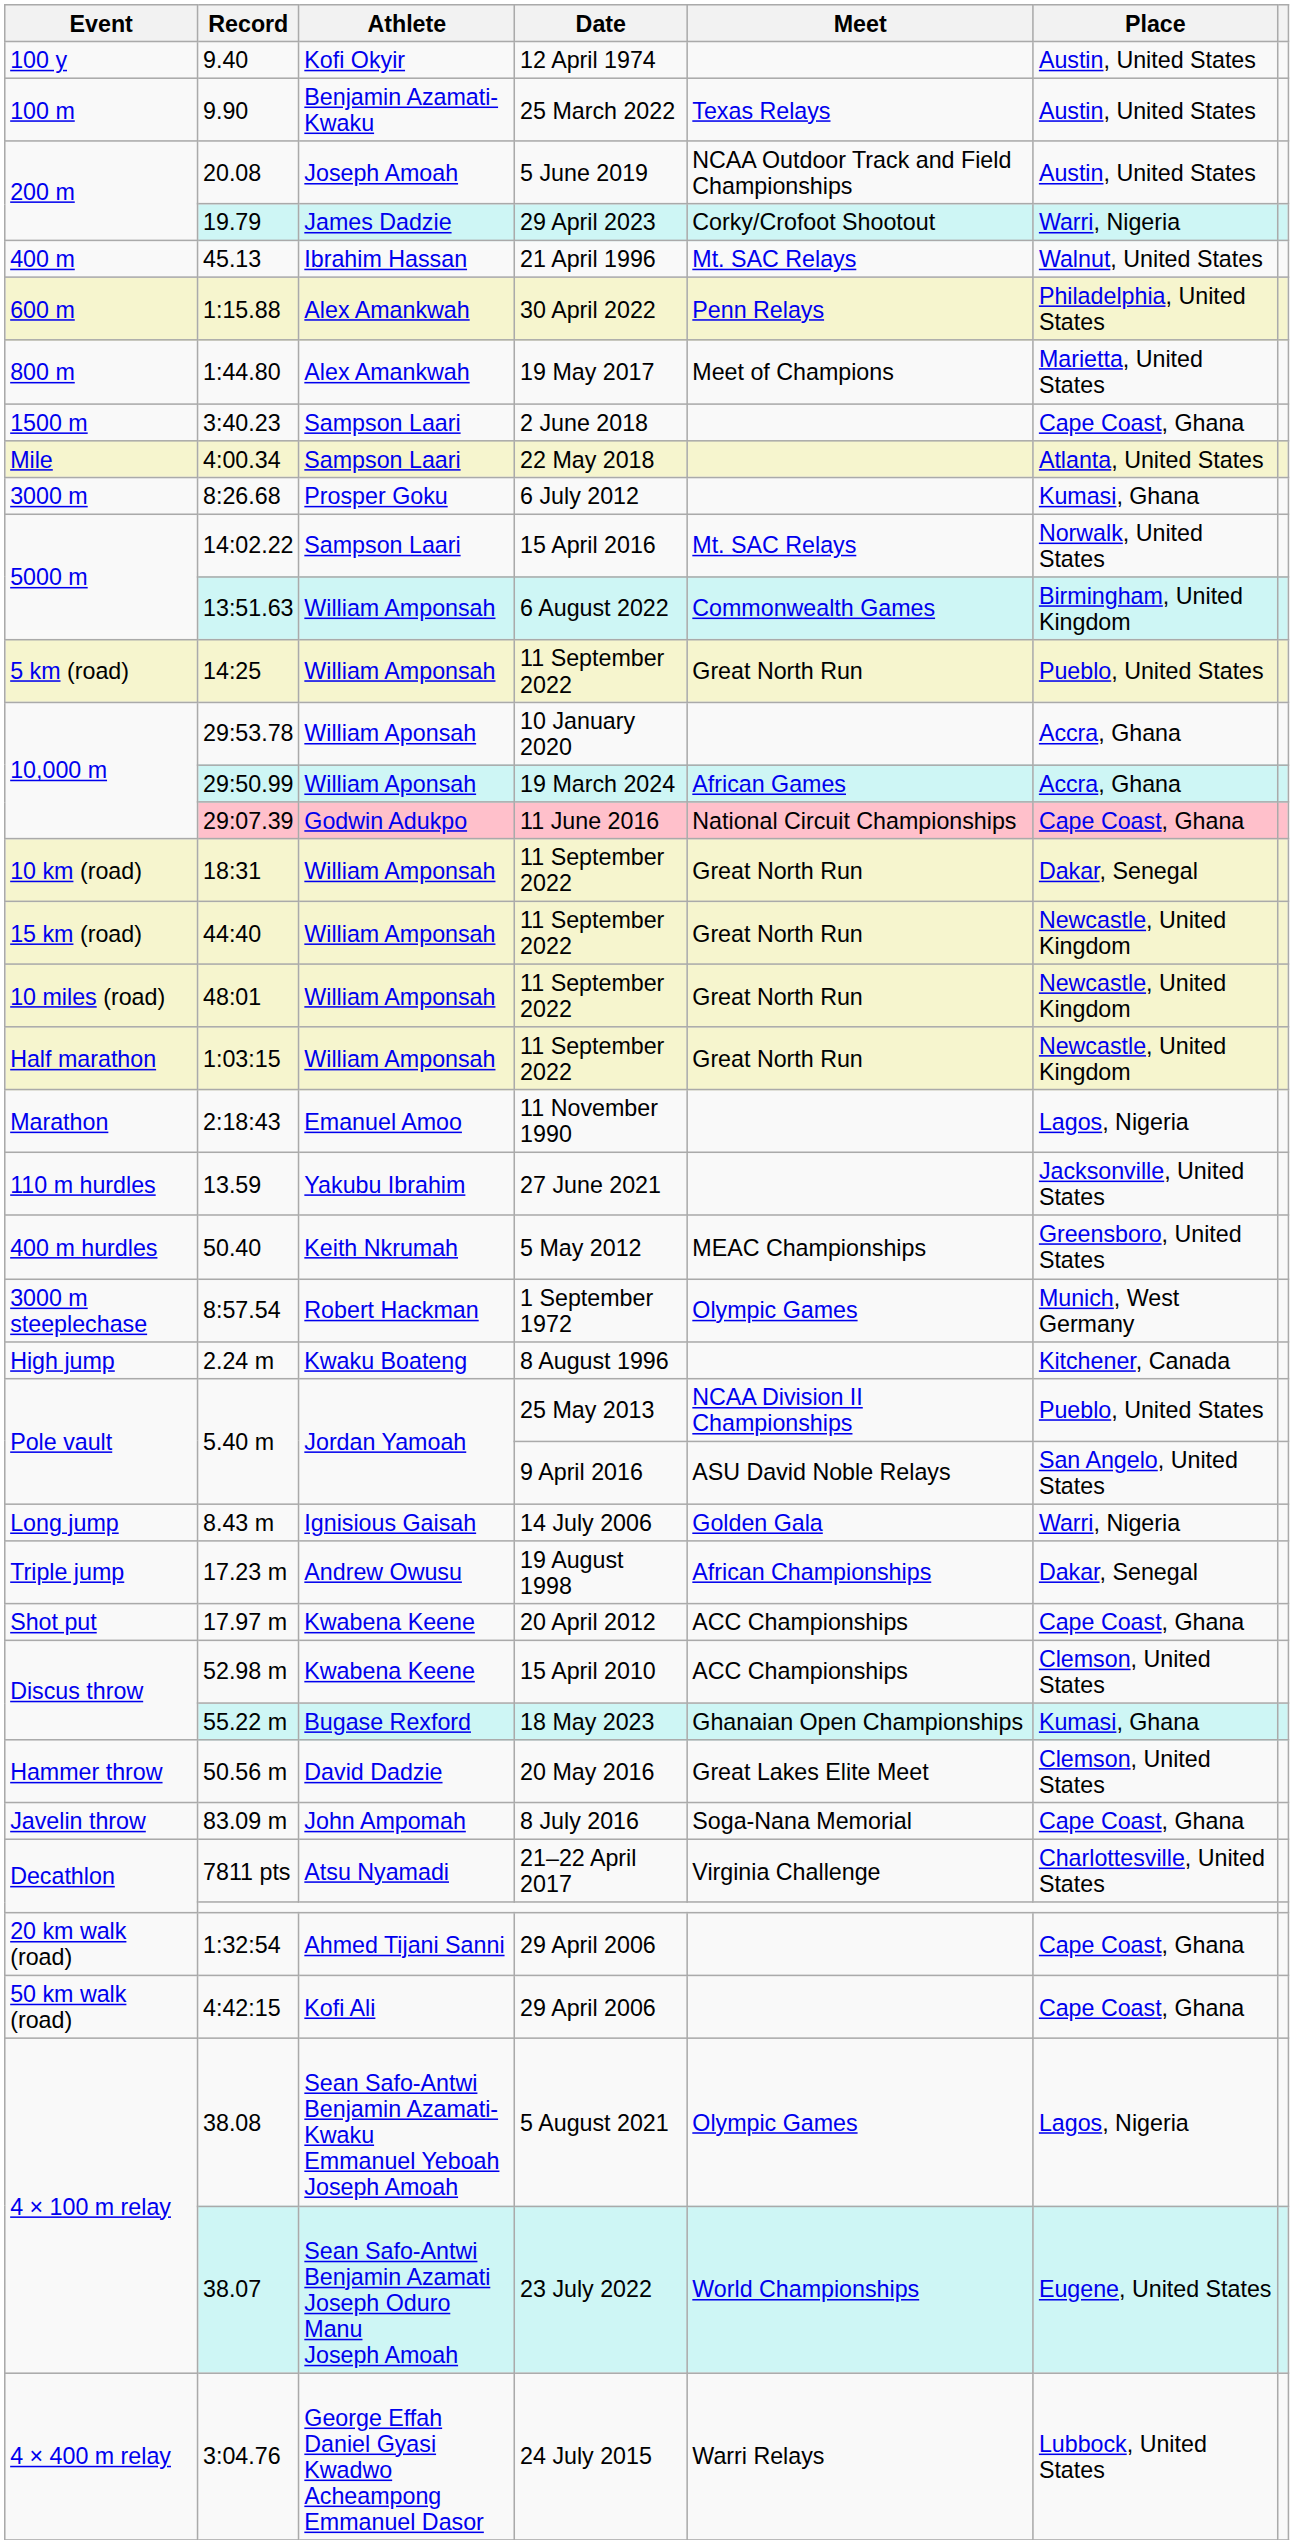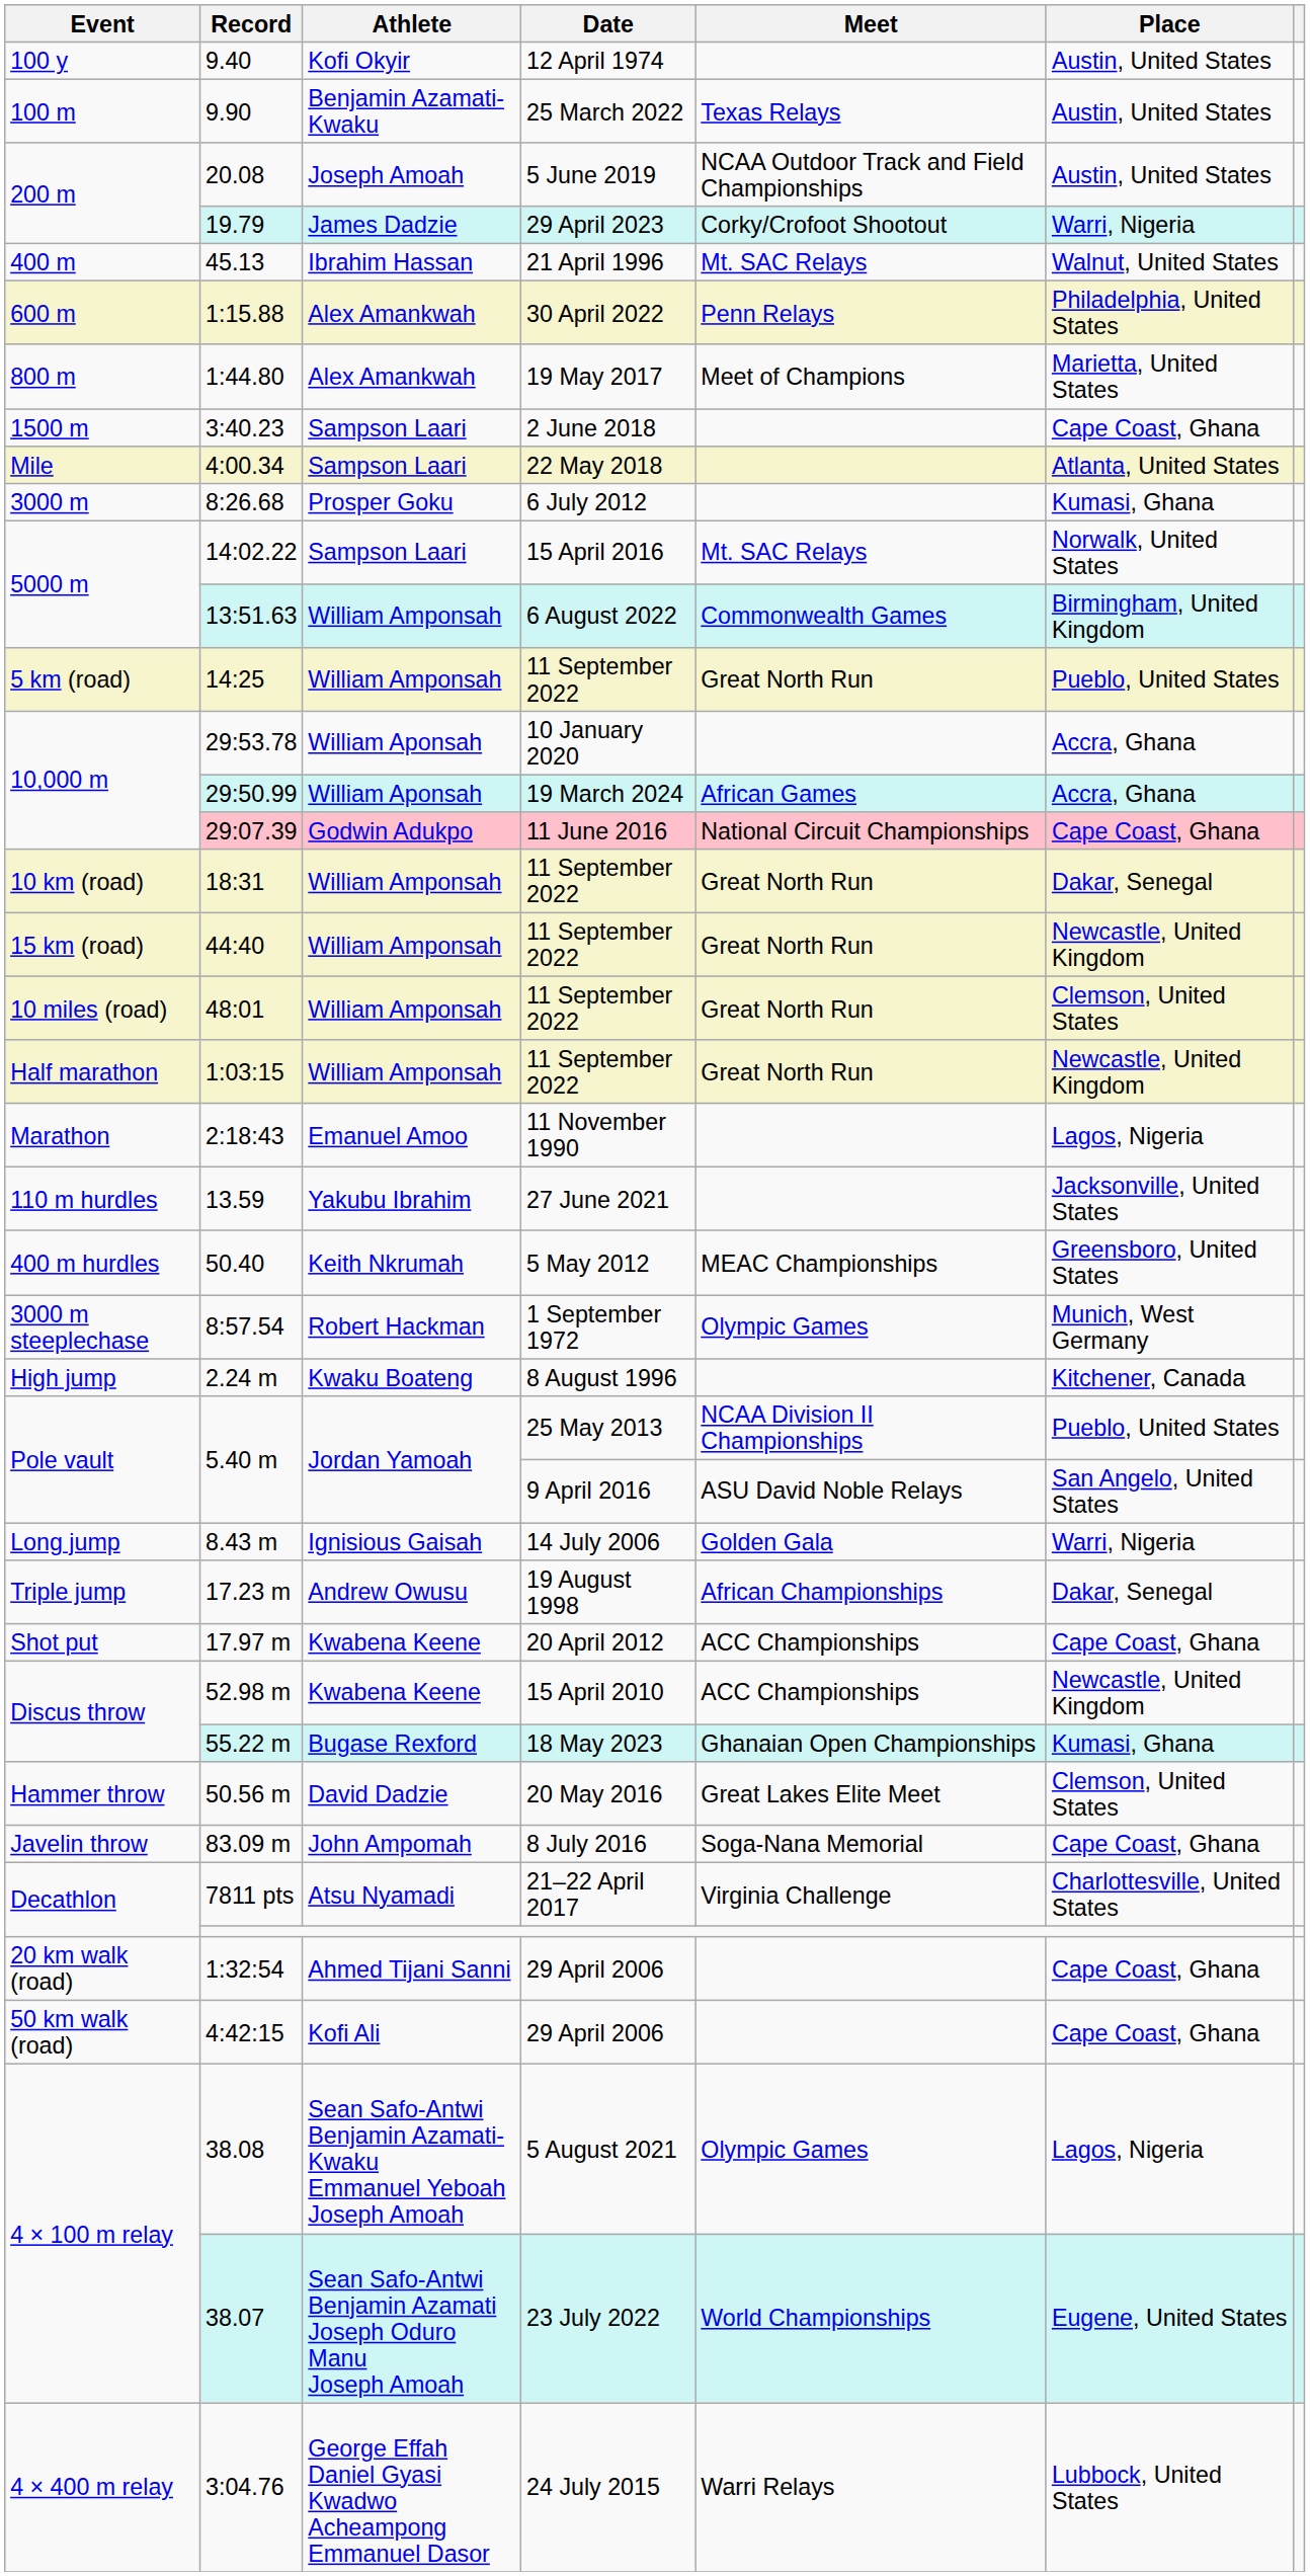48:01 | Place: Newcastle, United Kingdom -> Clemson, United States
52.98 m | Place: Clemson, United States -> Newcastle, United Kingdom
